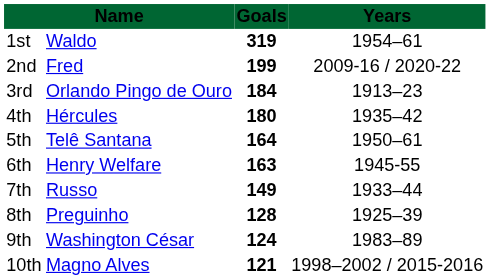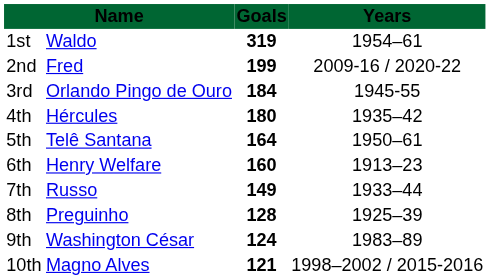3rd | Years: 1913–23 -> 1945-55
6th | Goals: 163 -> 160
6th | Years: 1945-55 -> 1913–23
